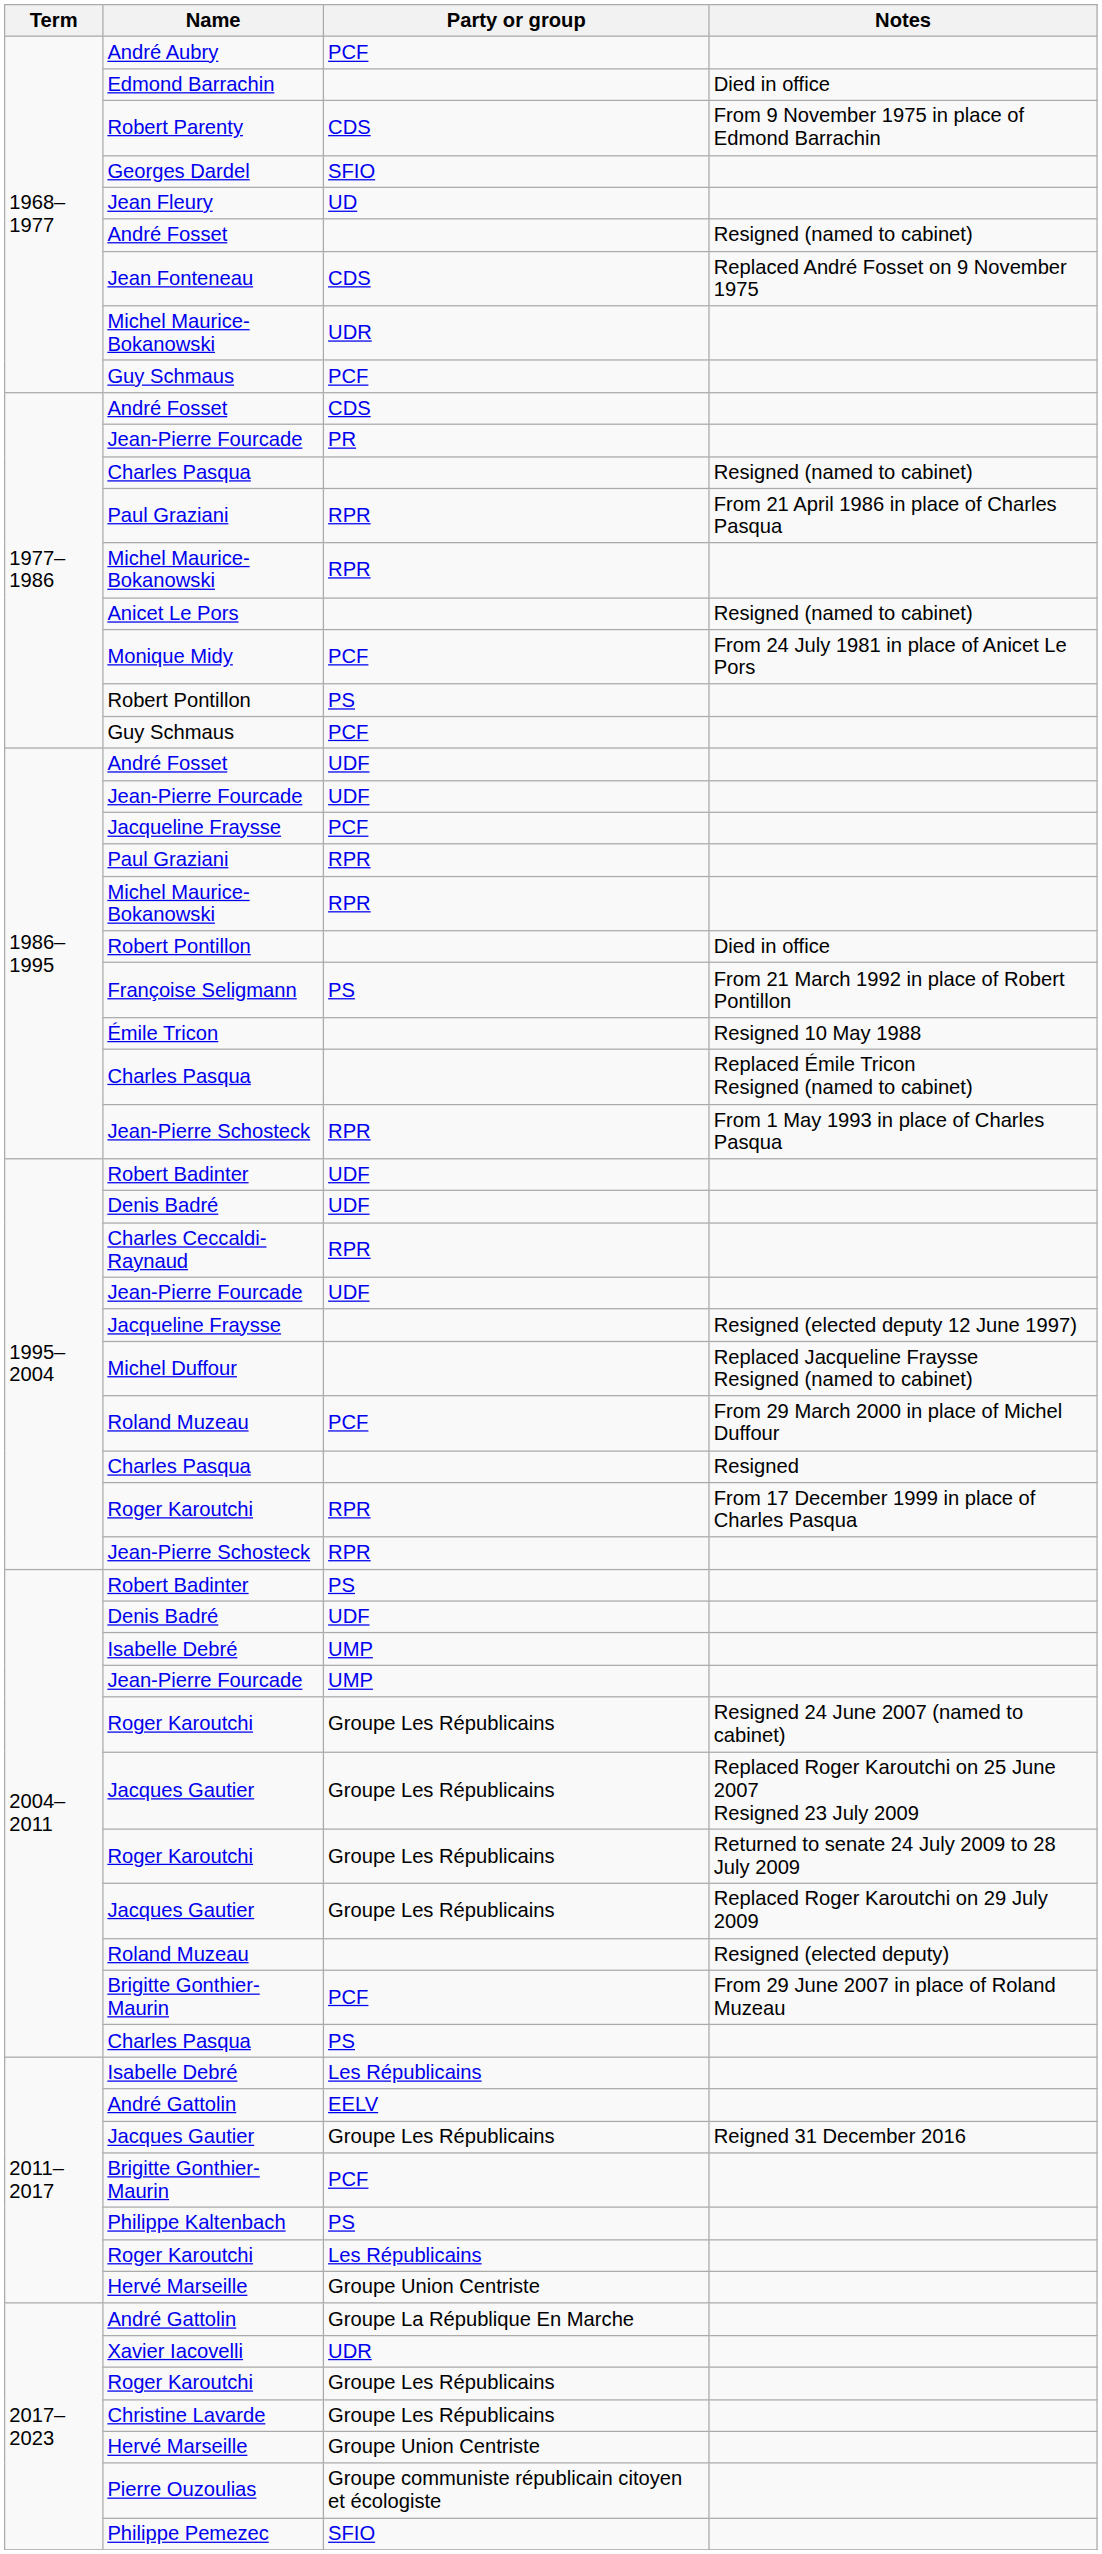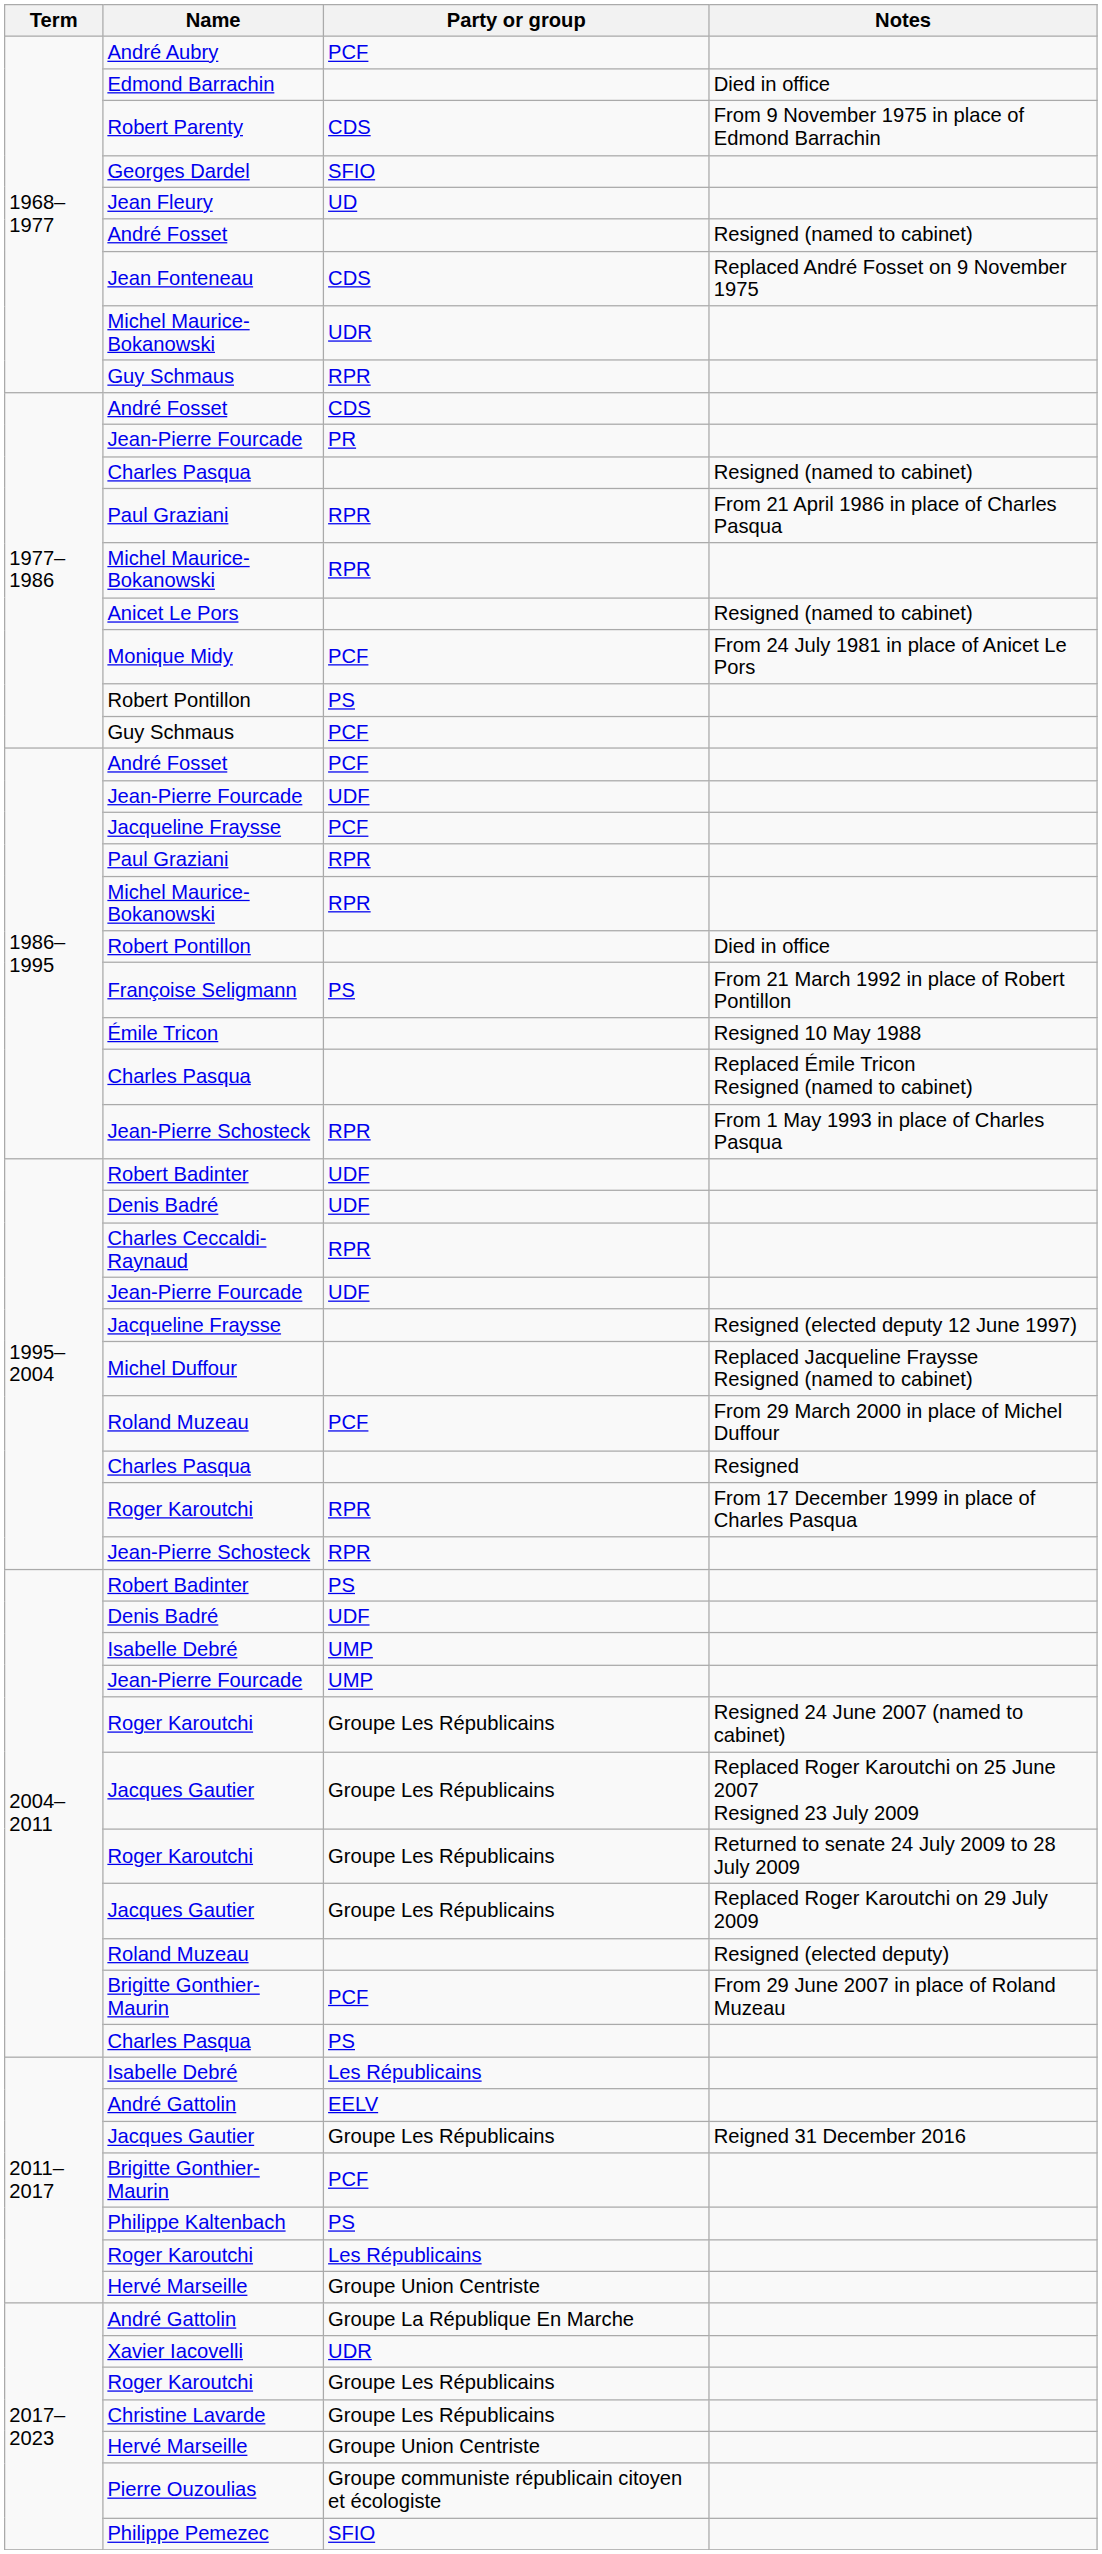1968–1977 / Guy Schmaus | Party or group: PCF -> RPR
1986–1995 / André Fosset | Party or group: UDF -> PCF
